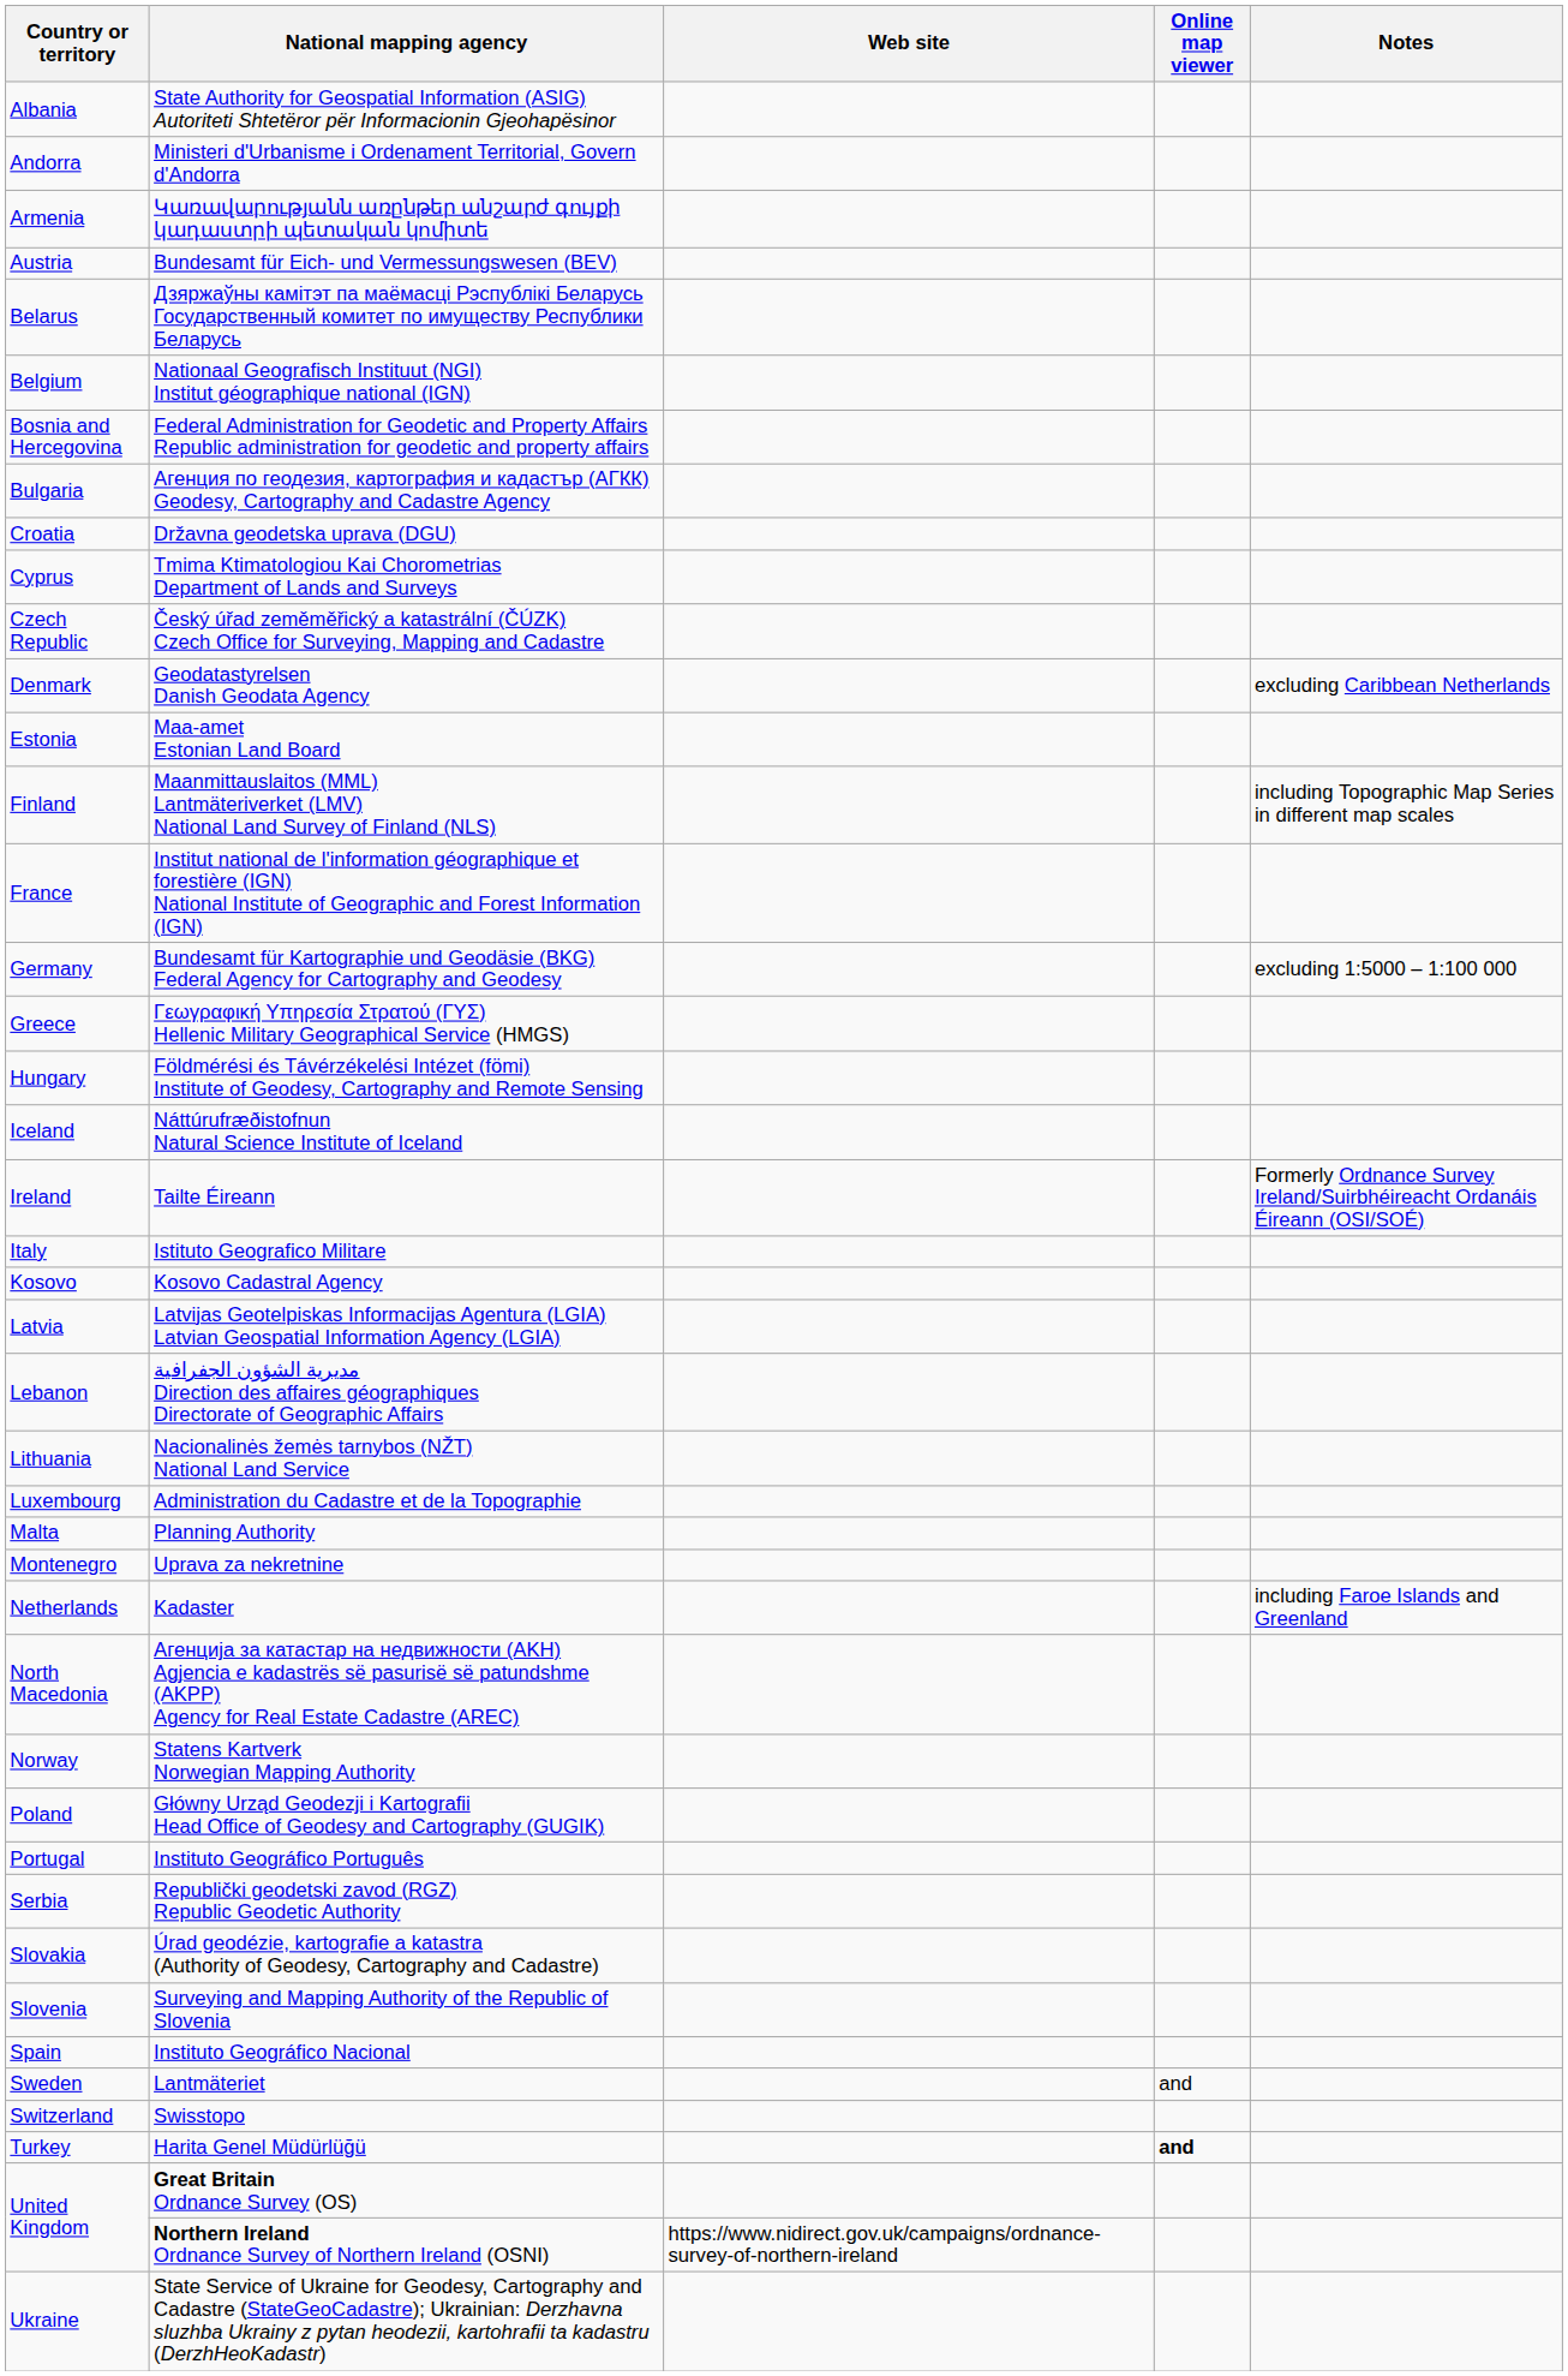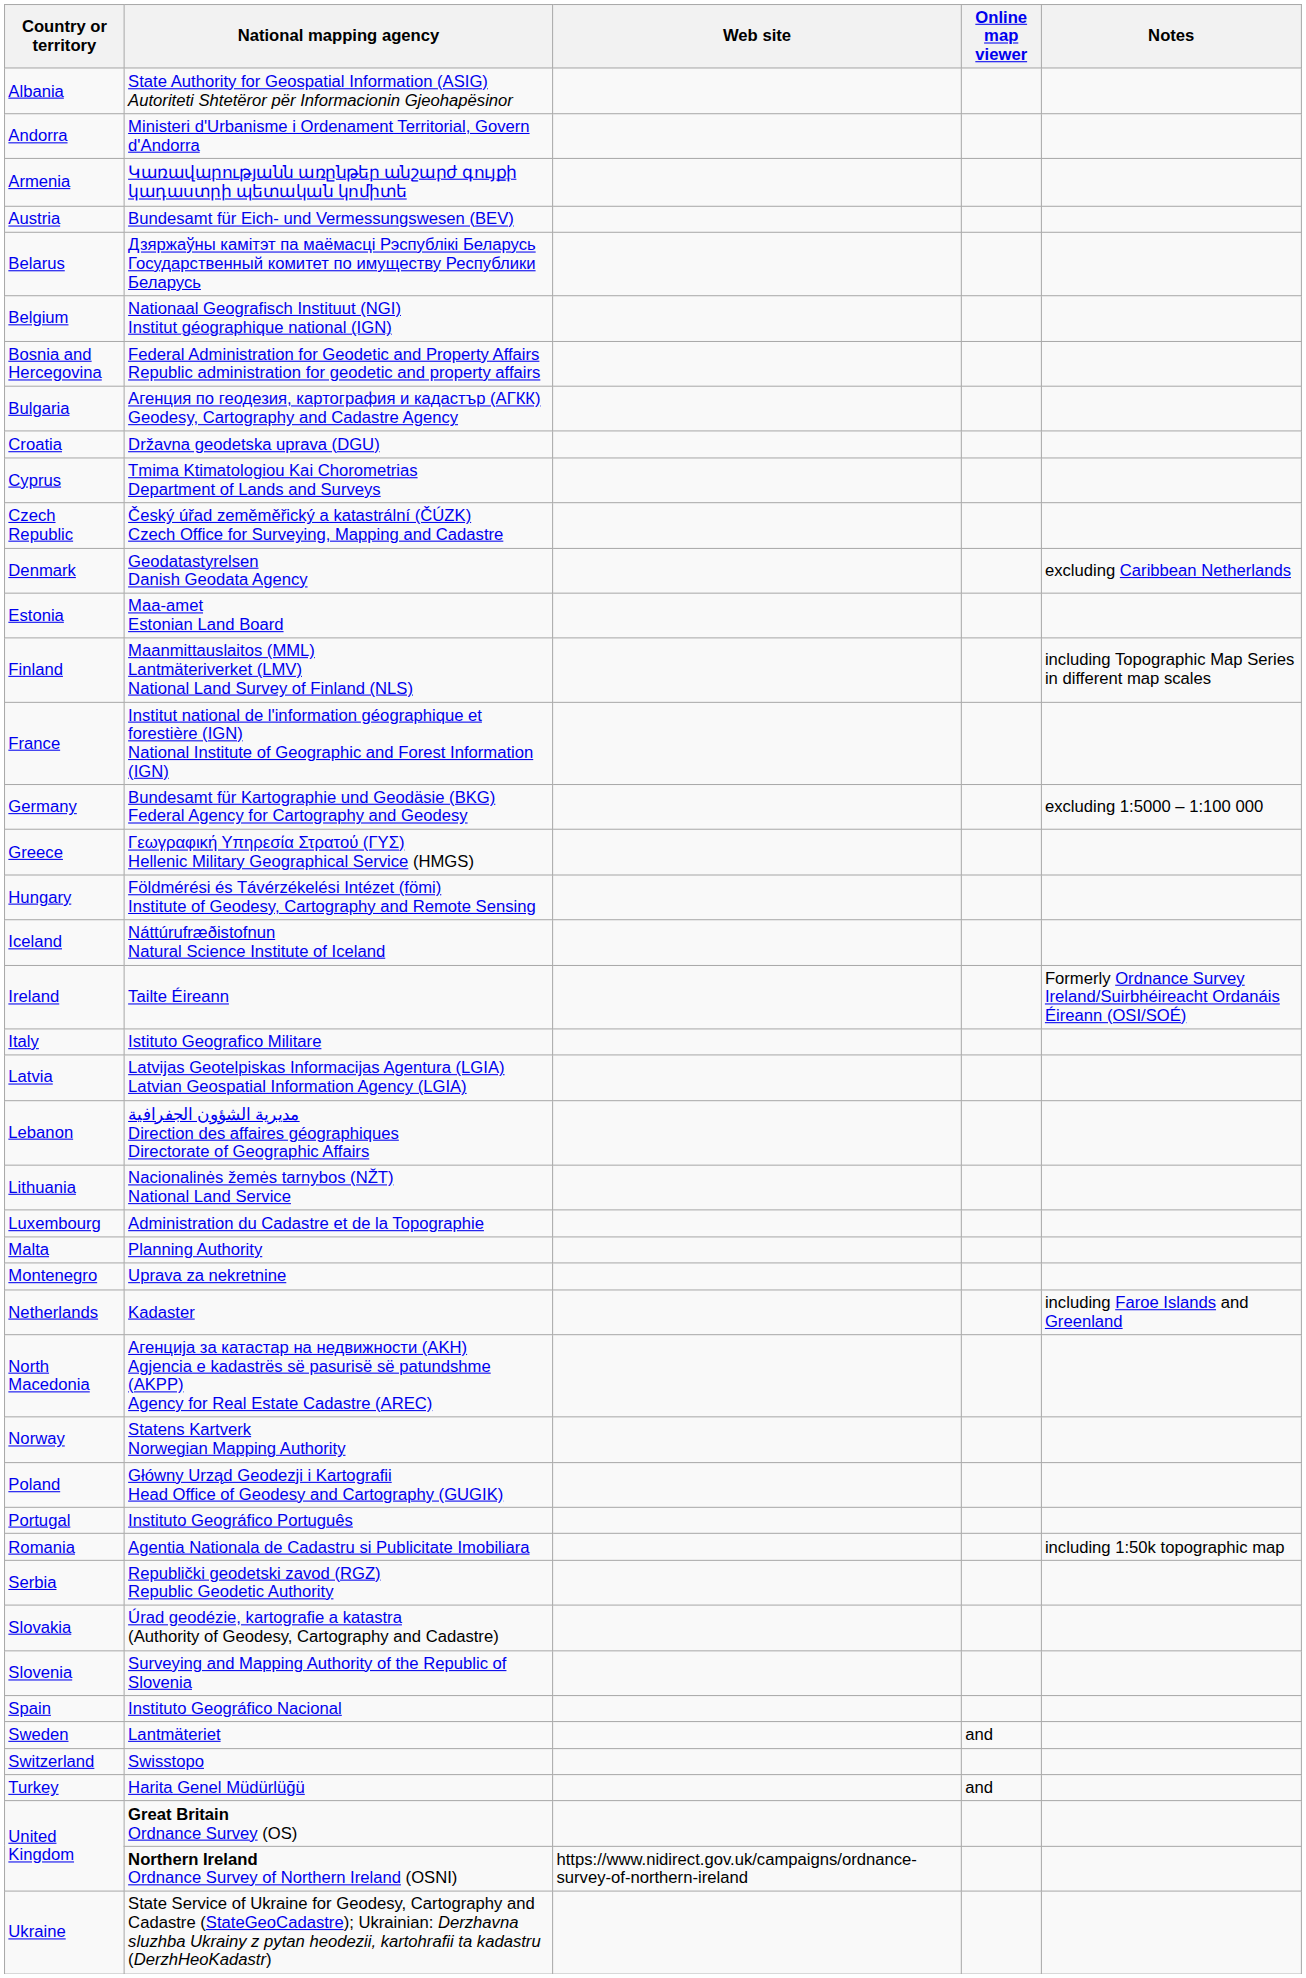- row: Kosovo | Kosovo Cadastral Agency
+ row: Romania | Agentia Nationala de Cadastru si Publicitate Imobiliara | including 1:50k topographic map
Harita Genel Müdürlüğü | Online map viewer: bold -> normal
